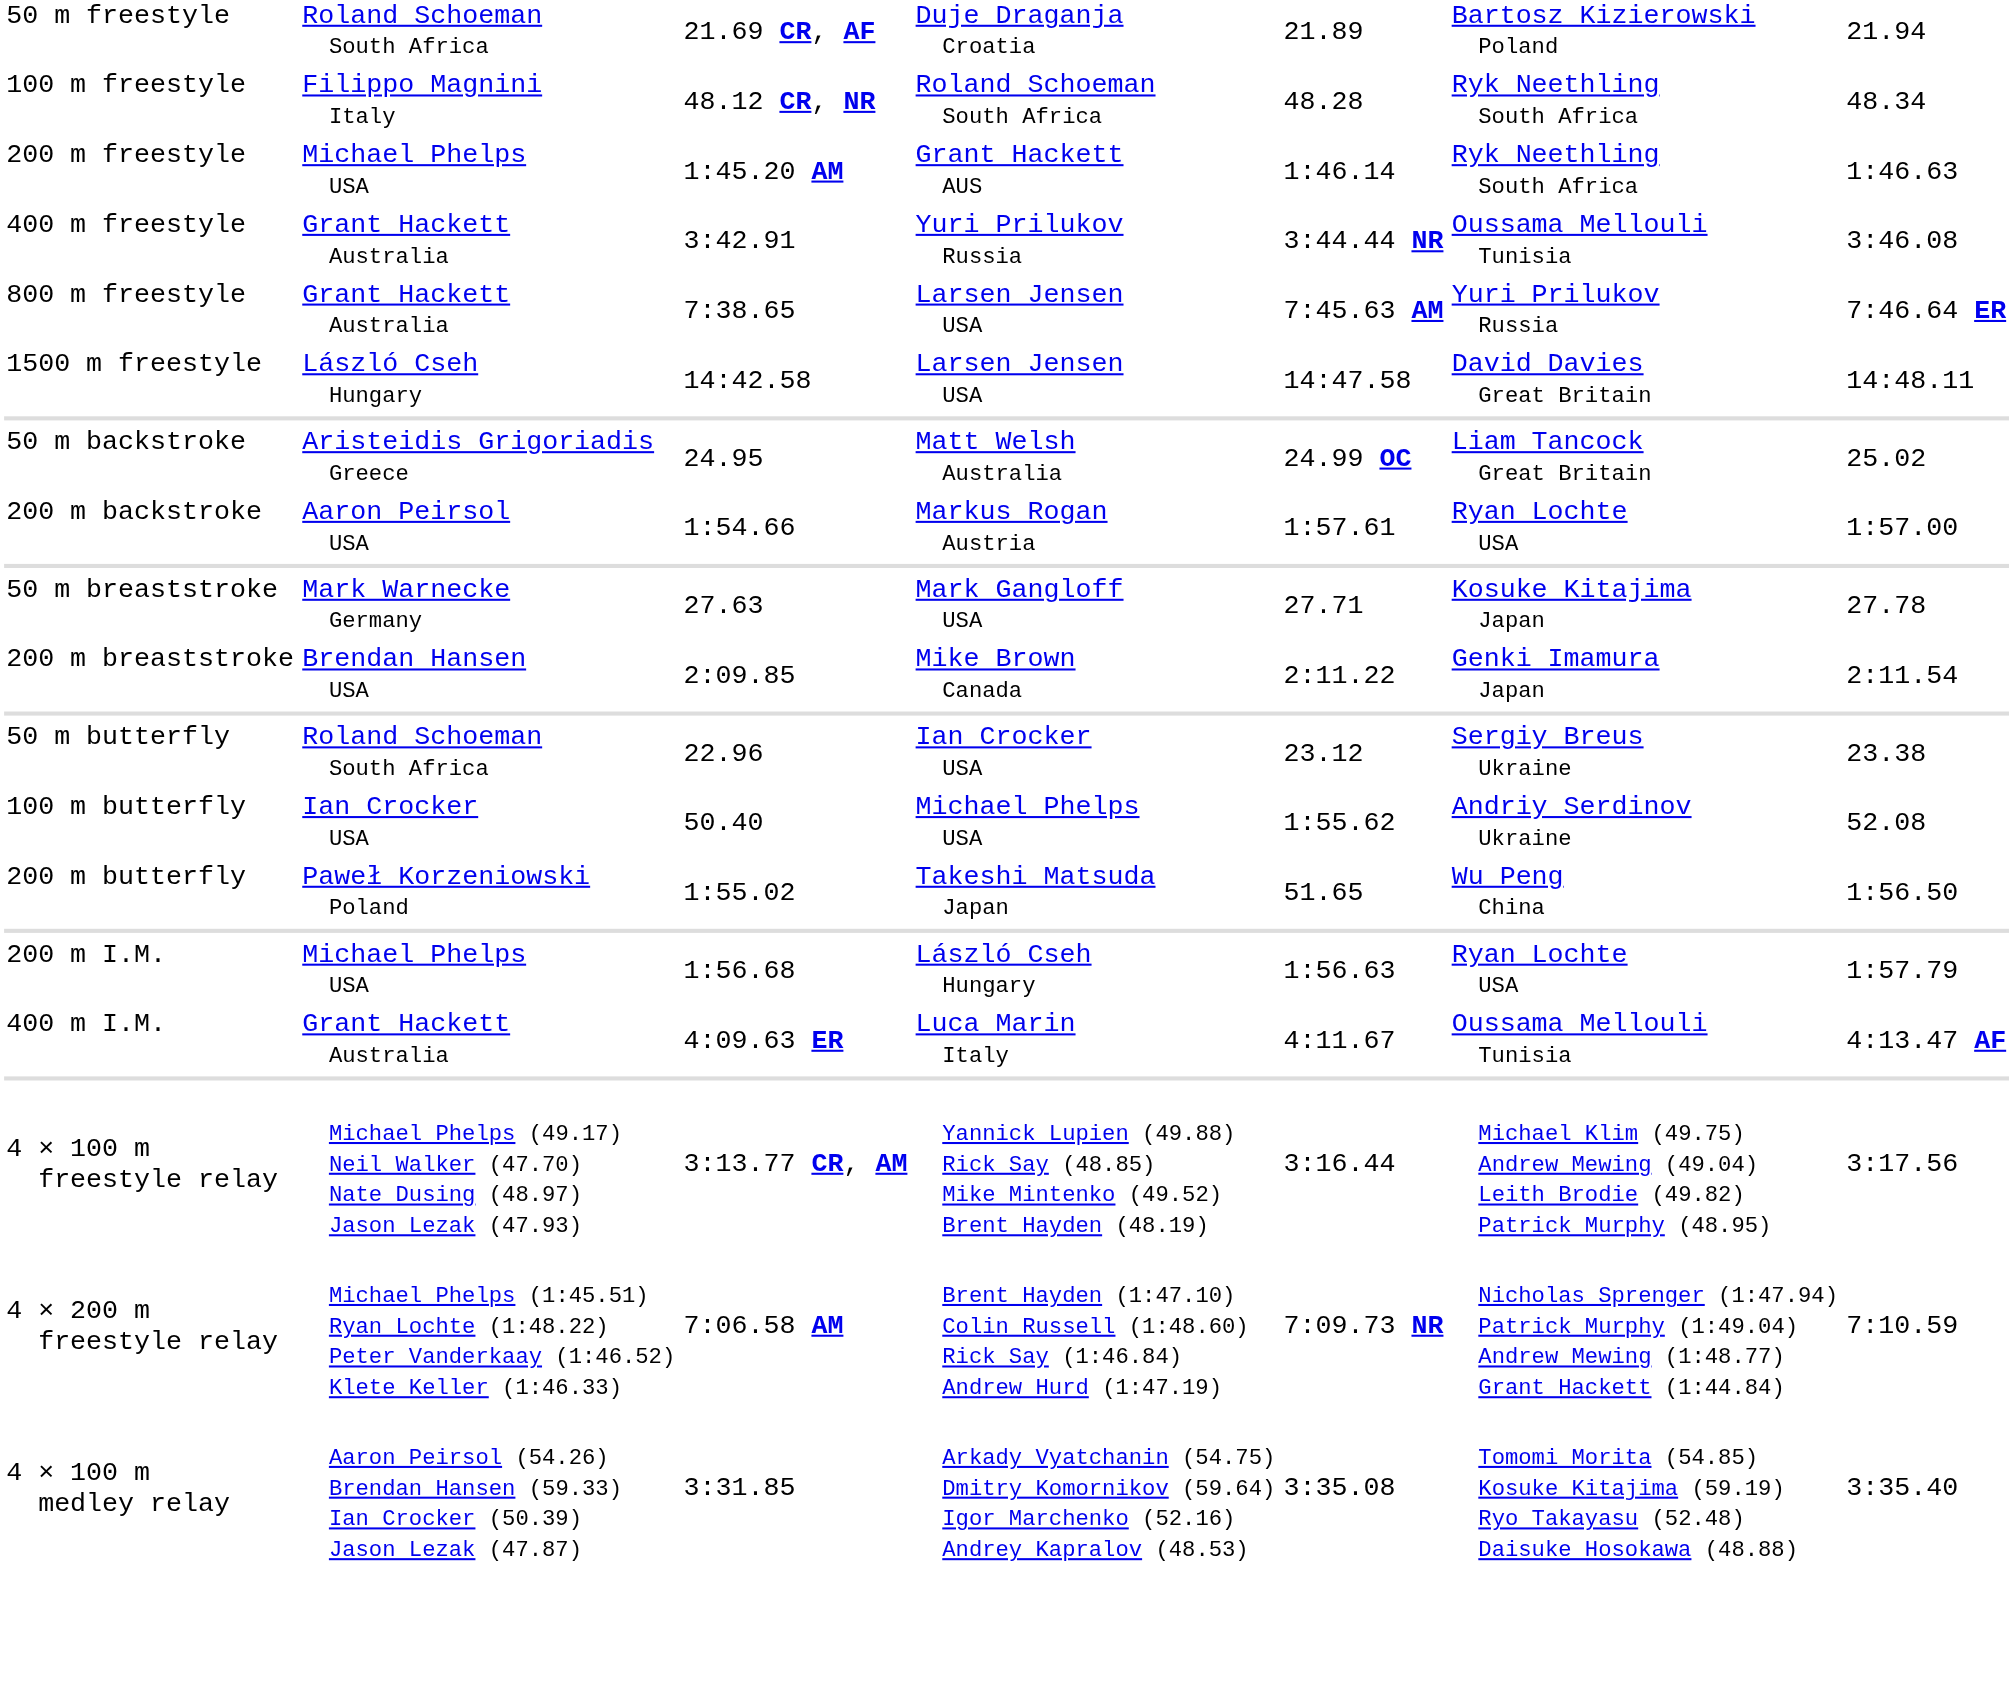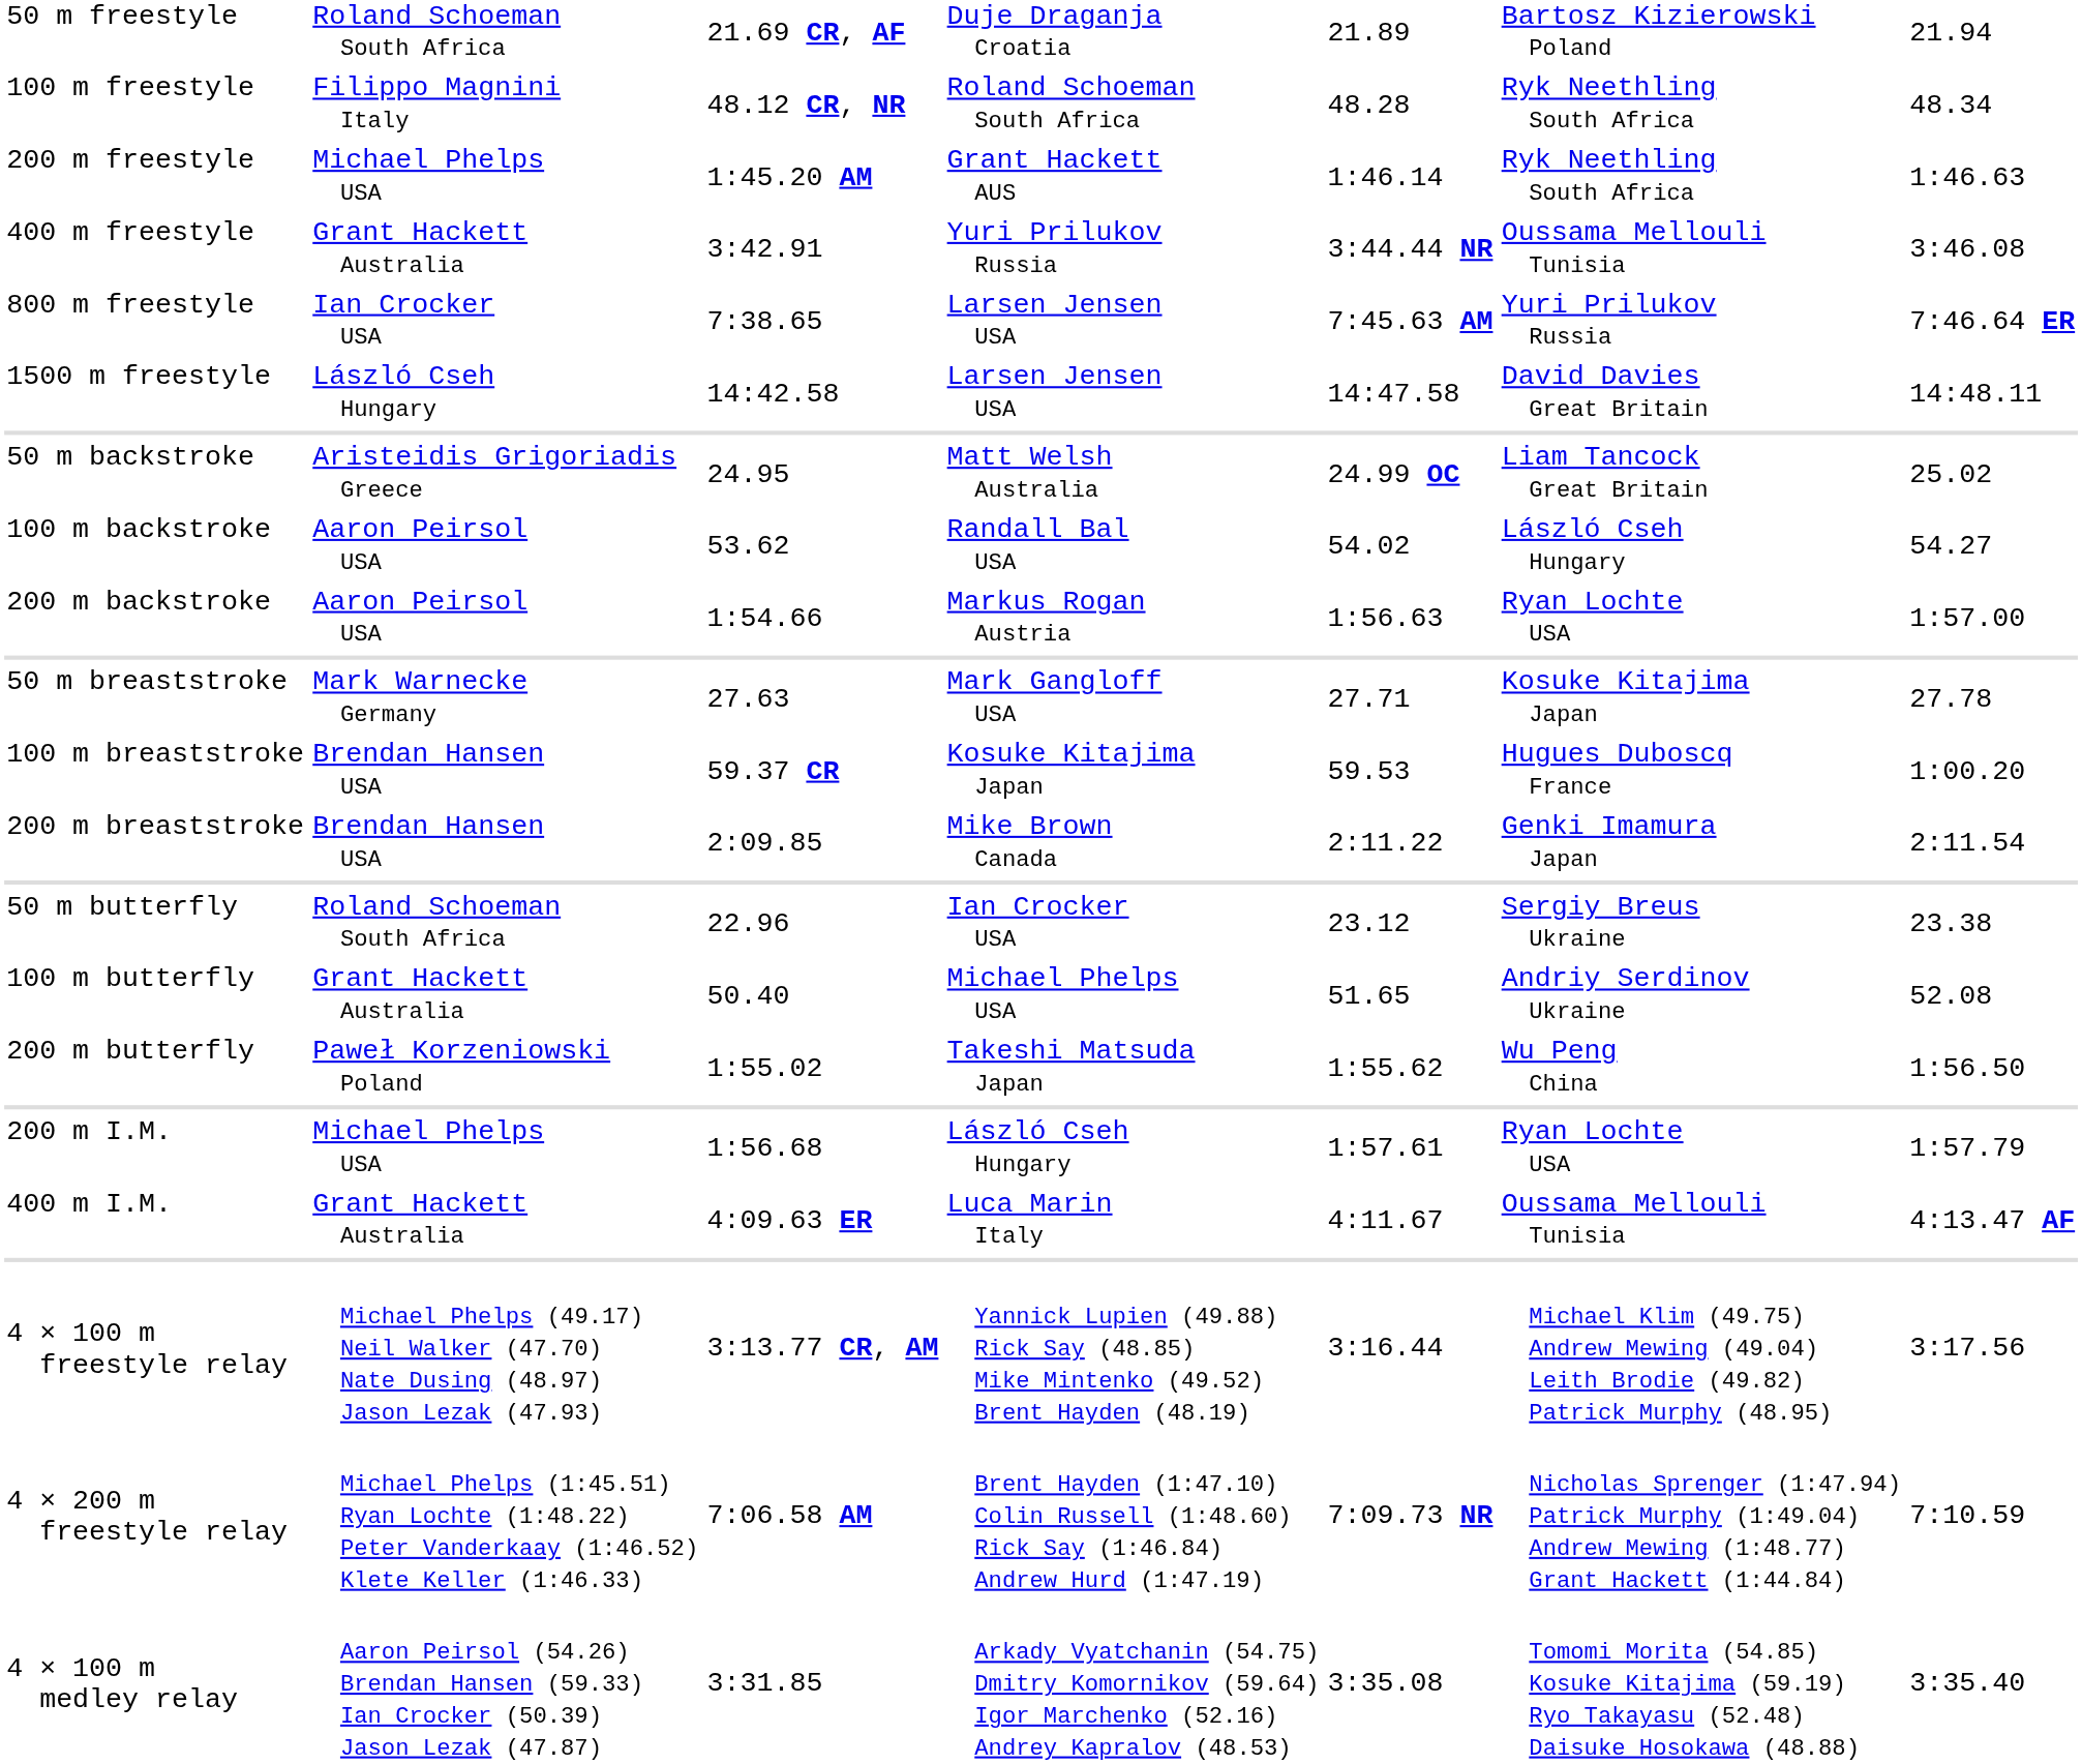800 m freestyle | column 2: Grant Hackett Australia -> Ian Crocker USA
+ row: 100 m backstroke | Aaron Peirsol USA | 53.62 | Randall Bal USA | 54.02 | László Cseh Hungary | 54.27
200 m backstroke | column 5: 1:57.61 -> 1:56.63
+ row: 100 m breaststroke | Brendan Hansen USA | 59.37 CR | Kosuke Kitajima Japan | 59.53 | Hugues Duboscq France | 1:00.20
100 m butterfly | column 2: Ian Crocker USA -> Grant Hackett Australia
100 m butterfly | column 5: 1:55.62 -> 51.65
200 m butterfly | column 5: 51.65 -> 1:55.62
200 m I.M. | column 5: 1:56.63 -> 1:57.61
